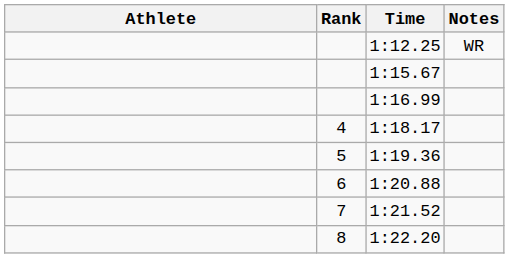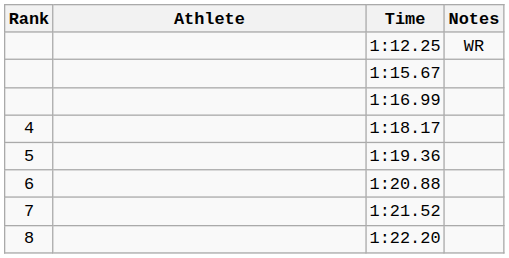columns swapped: Rank <-> Athlete
